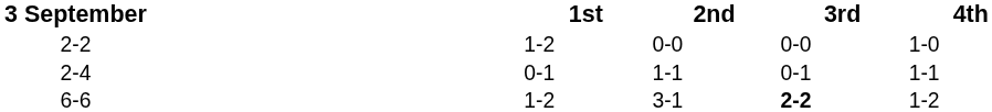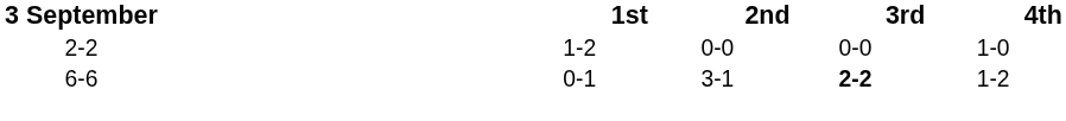- row: 2-4 | 0-1 | 1-1 | 0-1 | 1-1
6-6 | 1st: 1-2 -> 0-1
